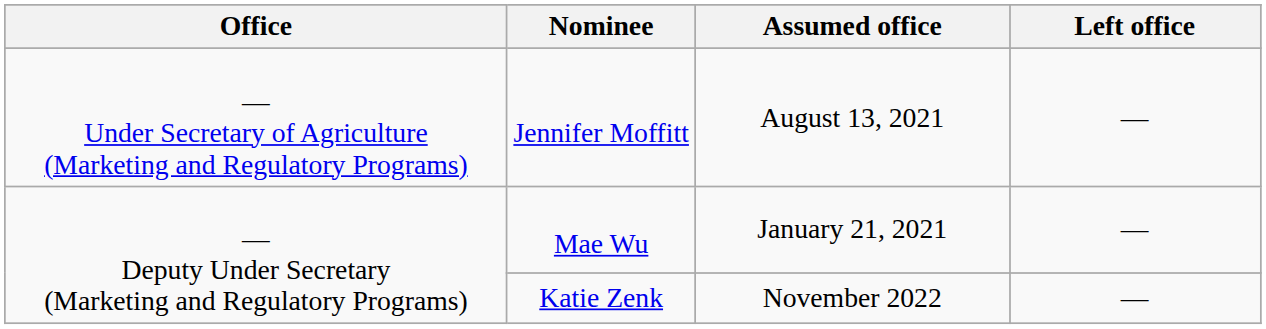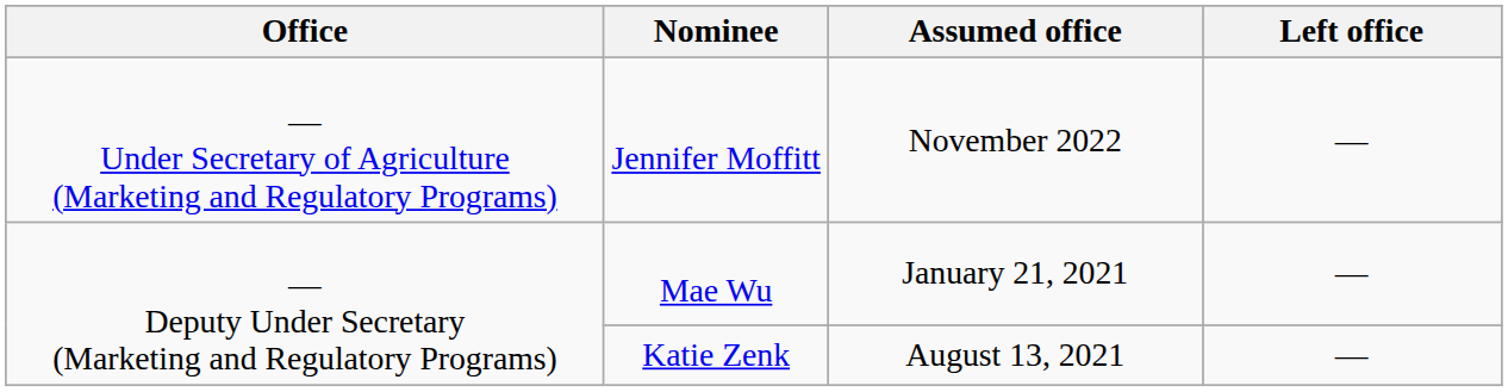Jennifer Moffitt | Assumed office: August 13, 2021 -> November 2022
Katie Zenk | Assumed office: November 2022 -> August 13, 2021
